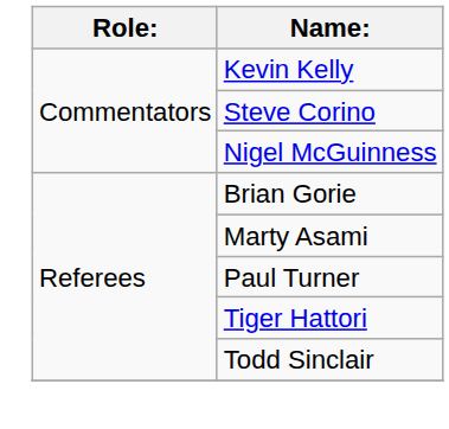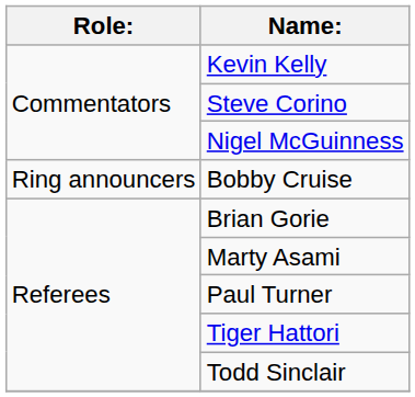+ row: Ring announcers | Bobby Cruise
